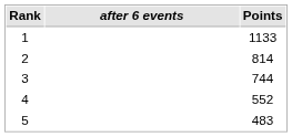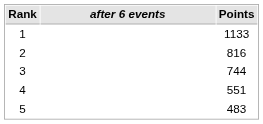2 | Points: 814 -> 816
4 | Points: 552 -> 551
